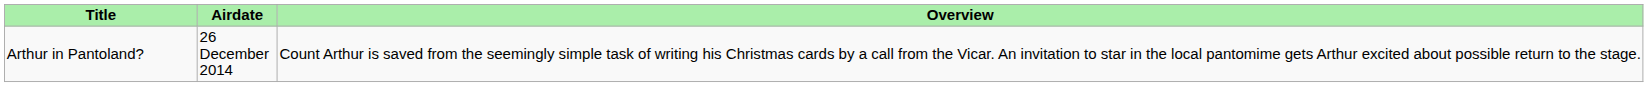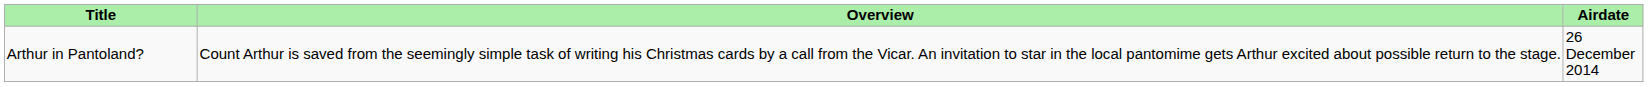columns swapped: Airdate <-> Overview
